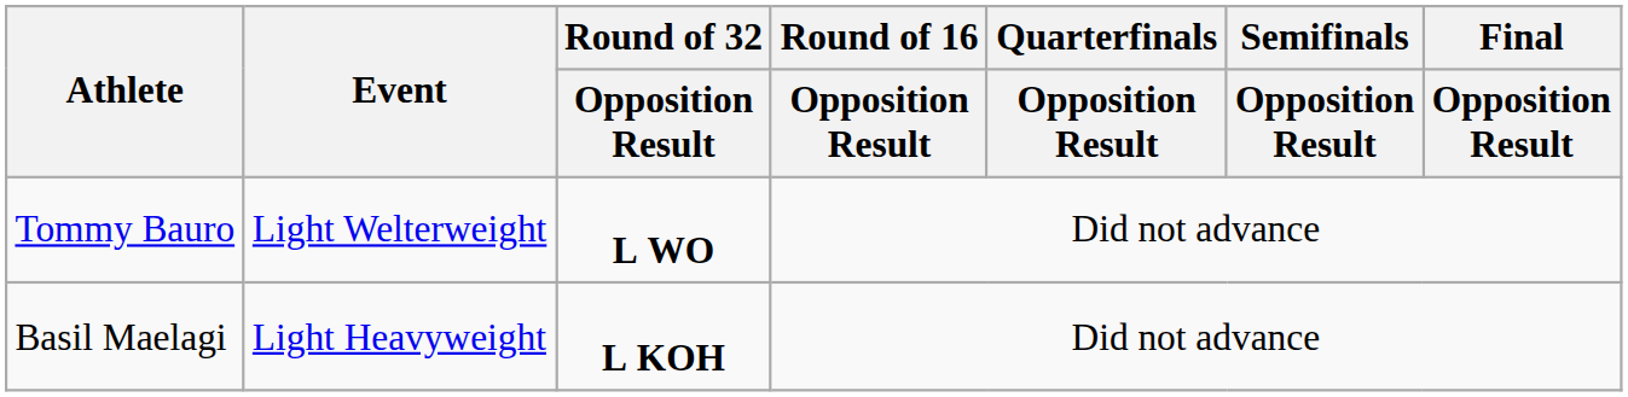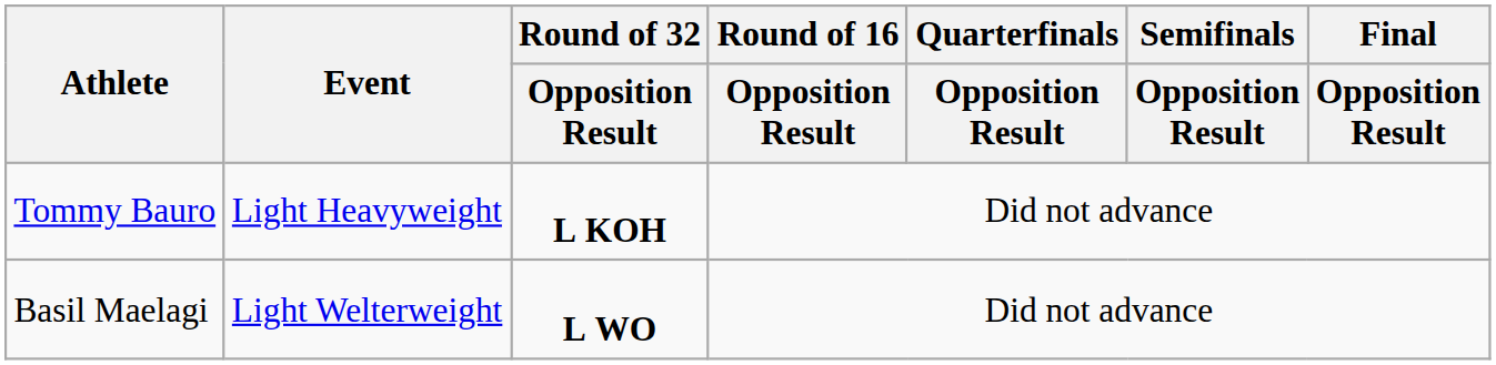Tommy Bauro | Event: Light Welterweight -> Light Heavyweight
Tommy Bauro | Round of 32 / Opposition Result: L WO -> L KOH
Basil Maelagi | Event: Light Heavyweight -> Light Welterweight
Basil Maelagi | Round of 32 / Opposition Result: L KOH -> L WO
